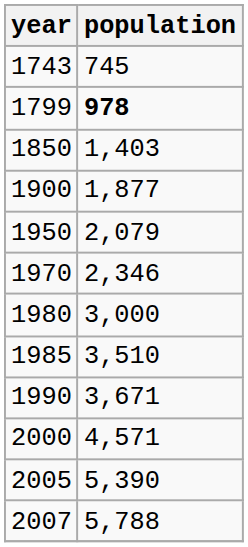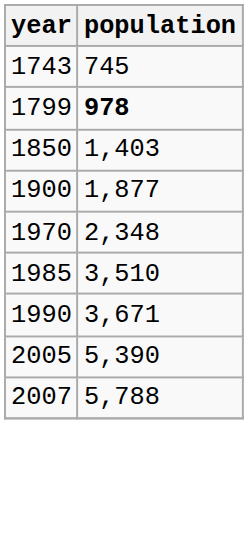- row: 1950 | 2,079
1970 | population: 2,346 -> 2,348
- row: 1980 | 3,000
- row: 2000 | 4,571
